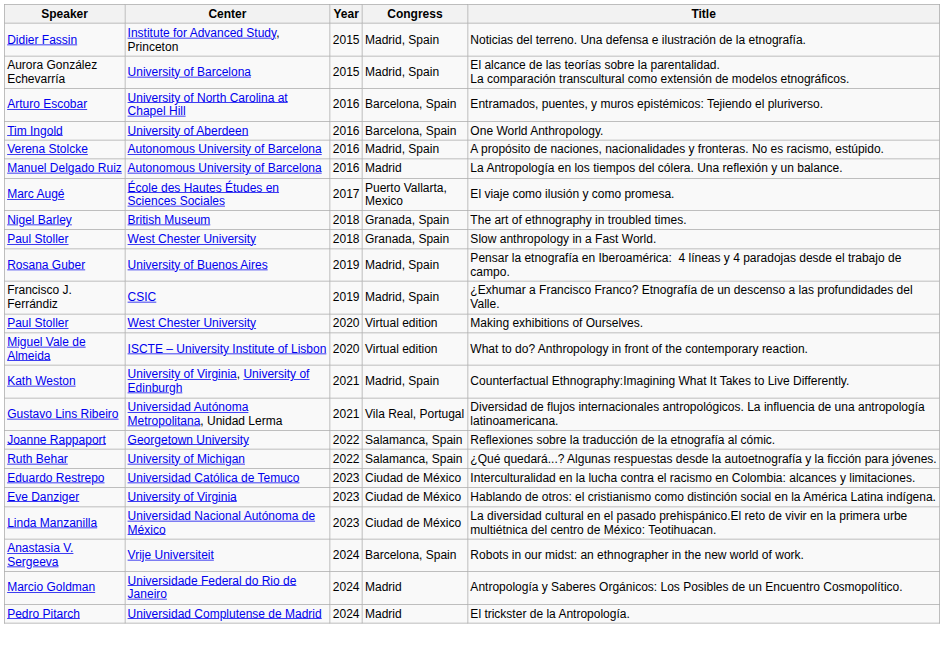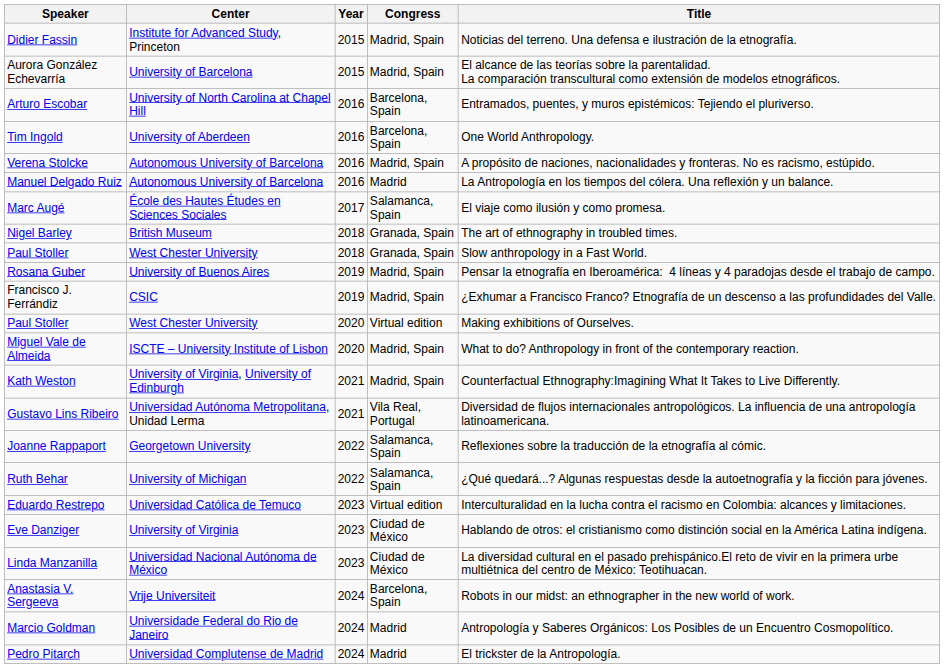Marc Augé | Congress: Puerto Vallarta, Mexico -> Salamanca, Spain
Miguel Vale de Almeida | Congress: Virtual edition -> Madrid, Spain
Eduardo Restrepo | Congress: Ciudad de México -> Virtual edition
